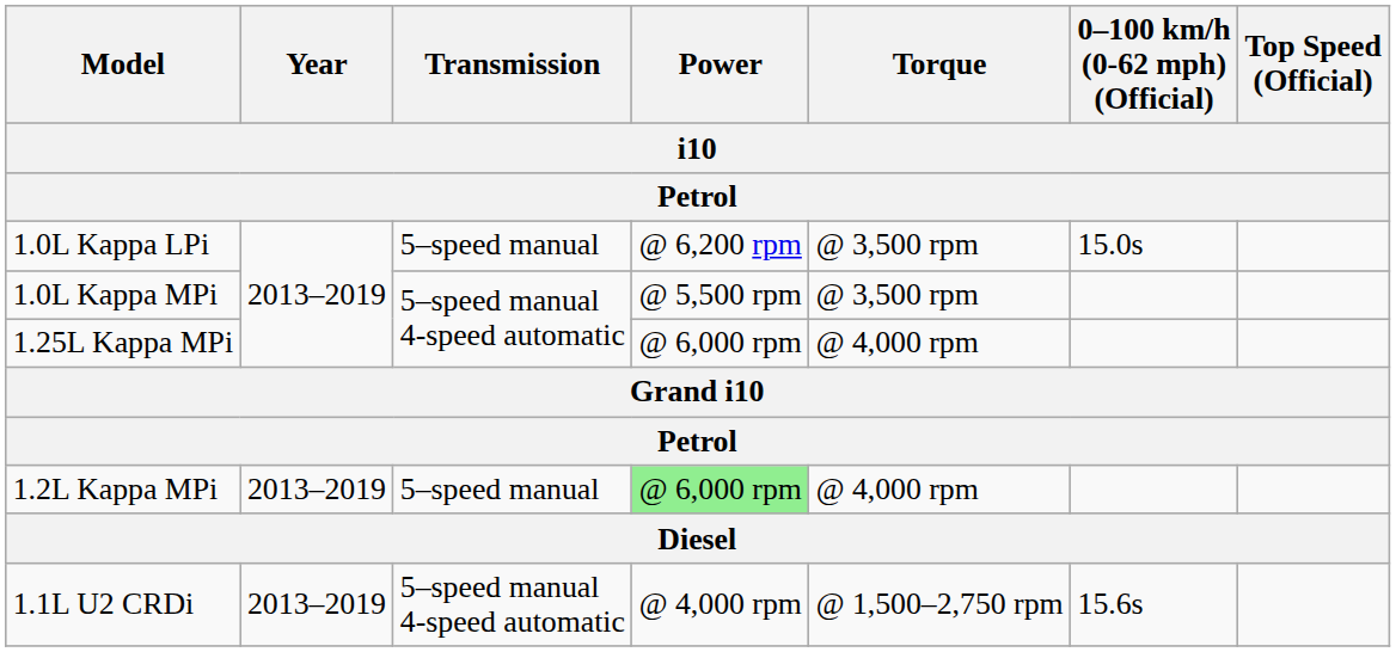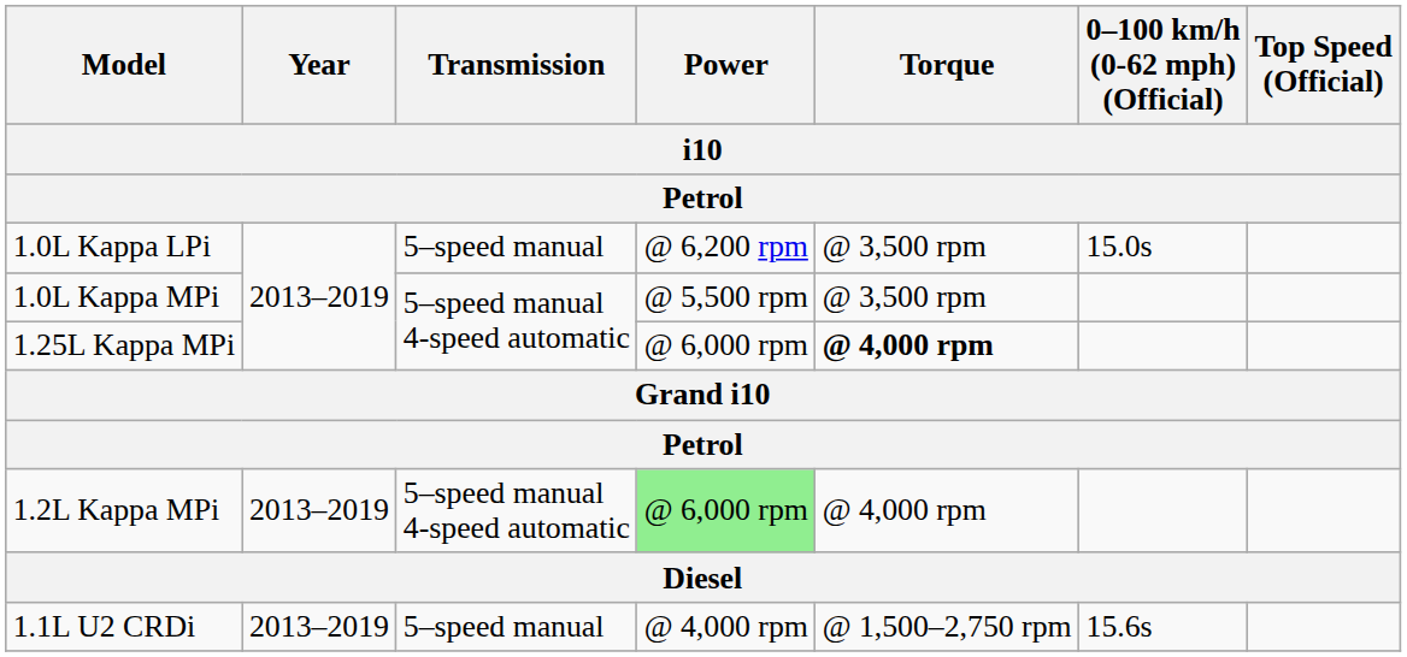1.25L Kappa MPi | Torque: normal -> bold
1.2L Kappa MPi | Transmission: 5–speed manual -> 5–speed manual 4-speed automatic
1.1L U2 CRDi | Transmission: 5–speed manual 4-speed automatic -> 5–speed manual
